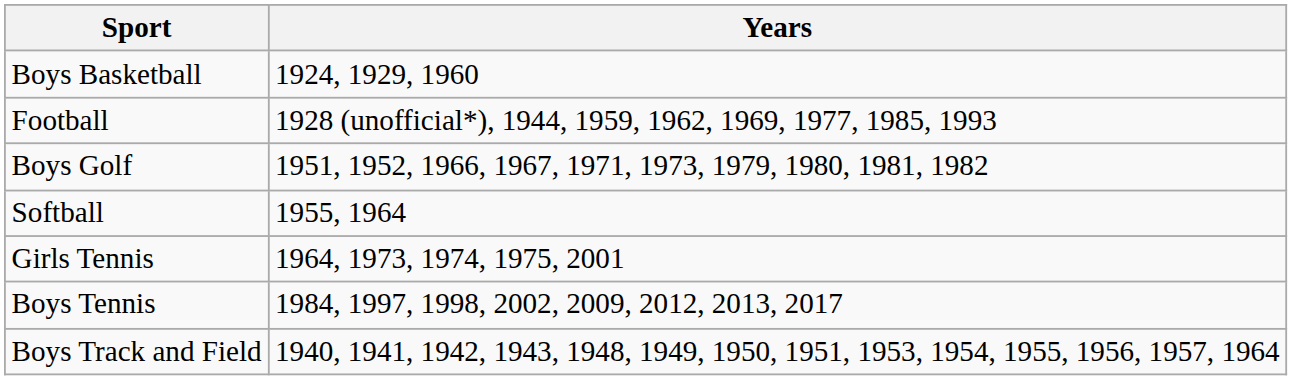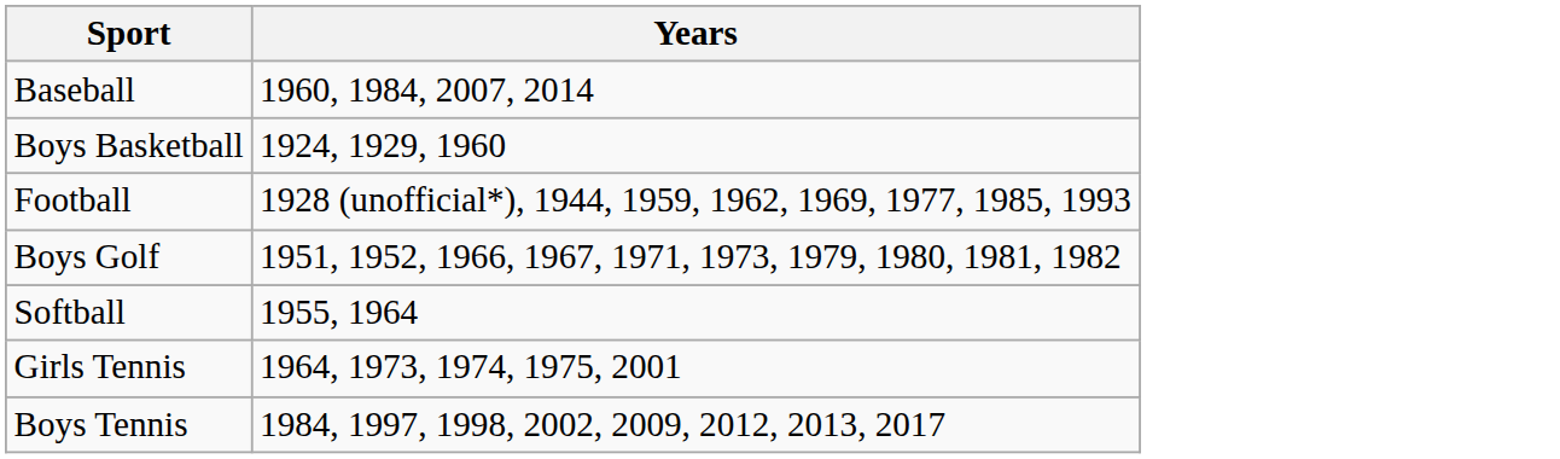+ row: Baseball | 1960, 1984, 2007, 2014
- row: Boys Track and Field | 1940, 1941, 1942, 1943, 1948, 1949, 1950, 1951, 1953, 1954, 1955, 1956, 1957, 1964
